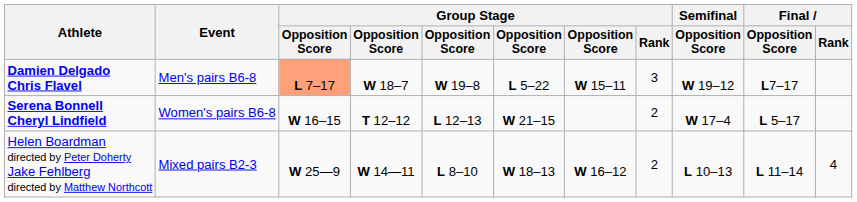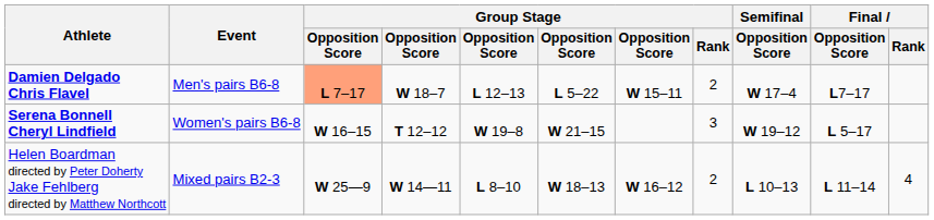Damien Delgado Chris Flavel | column 5: W 19–8 -> L 12–13
Damien Delgado Chris Flavel | Group Stage / Rank: 3 -> 2
Damien Delgado Chris Flavel | Semifinal / Opposition Score: W 19–12 -> W 17–4
Serena Bonnell Cheryl Lindfield | column 5: L 12–13 -> W 19–8
Serena Bonnell Cheryl Lindfield | Group Stage / Rank: 2 -> 3
Serena Bonnell Cheryl Lindfield | Semifinal / Opposition Score: W 17–4 -> W 19–12
